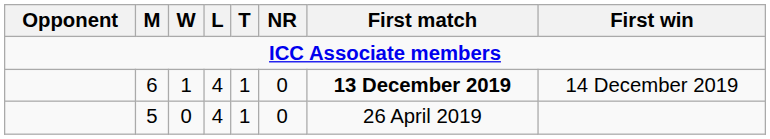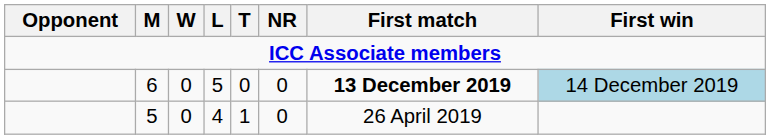6 | W: 1 -> 0
6 | L: 4 -> 5
6 | T: 1 -> 0
6 | First win: no background -> lightblue background
